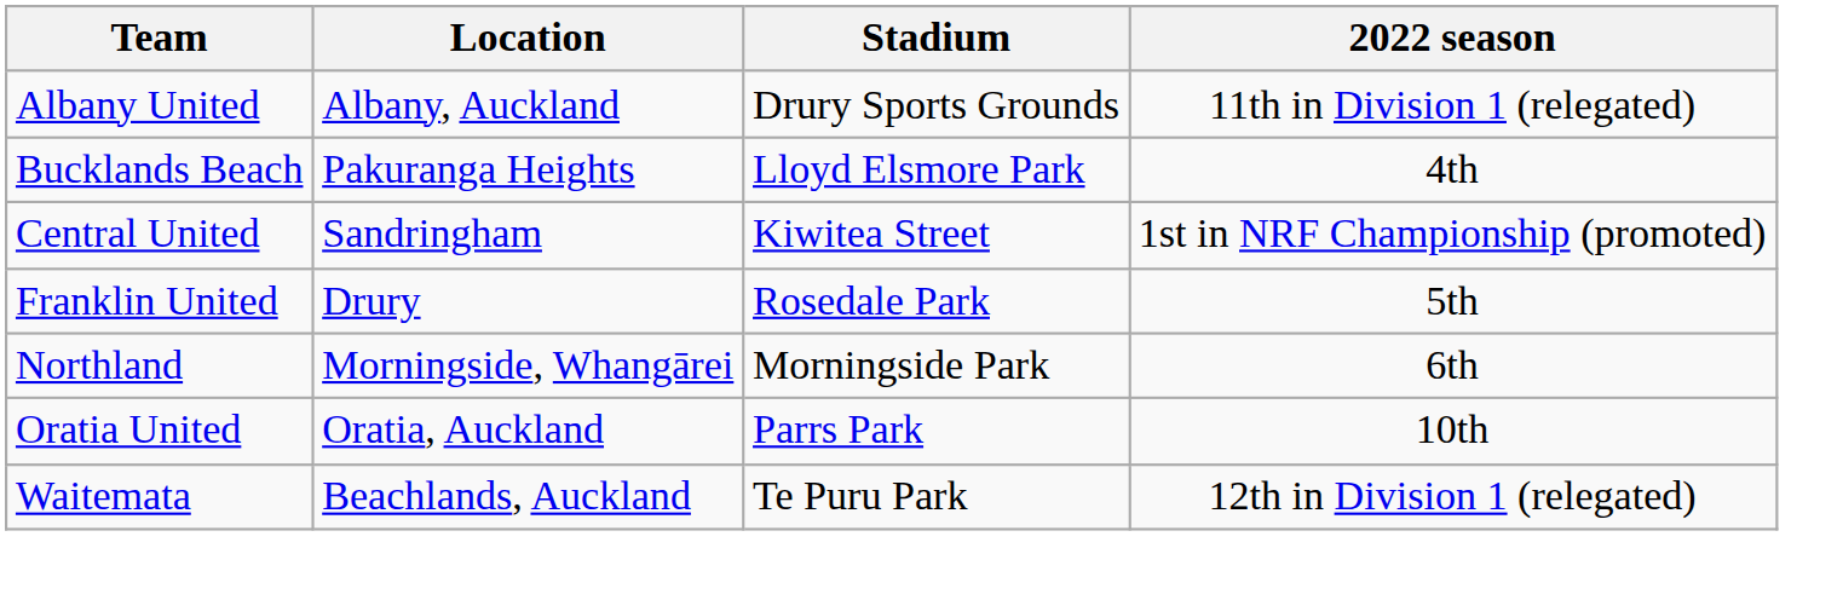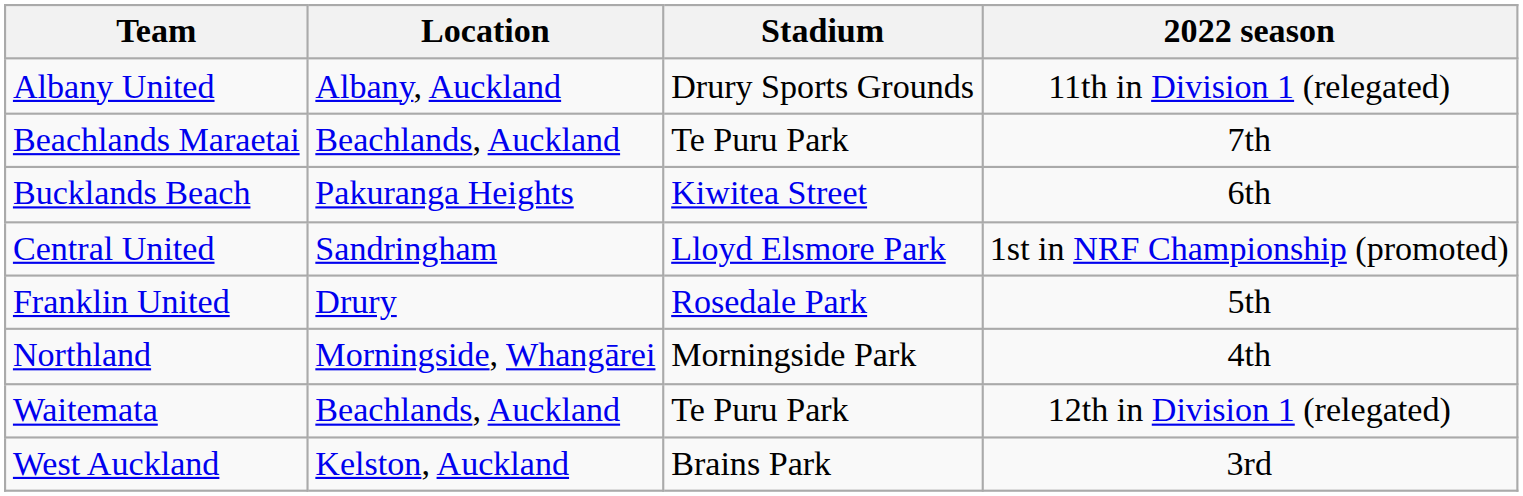+ row: Beachlands Maraetai | Beachlands, Auckland | Te Puru Park | 7th
Bucklands Beach | Stadium: Lloyd Elsmore Park -> Kiwitea Street
Bucklands Beach | 2022 season: 4th -> 6th
Central United | Stadium: Kiwitea Street -> Lloyd Elsmore Park
Northland | 2022 season: 6th -> 4th
- row: Oratia United | Oratia, Auckland | Parrs Park | 10th
+ row: West Auckland | Kelston, Auckland | Brains Park | 3rd
